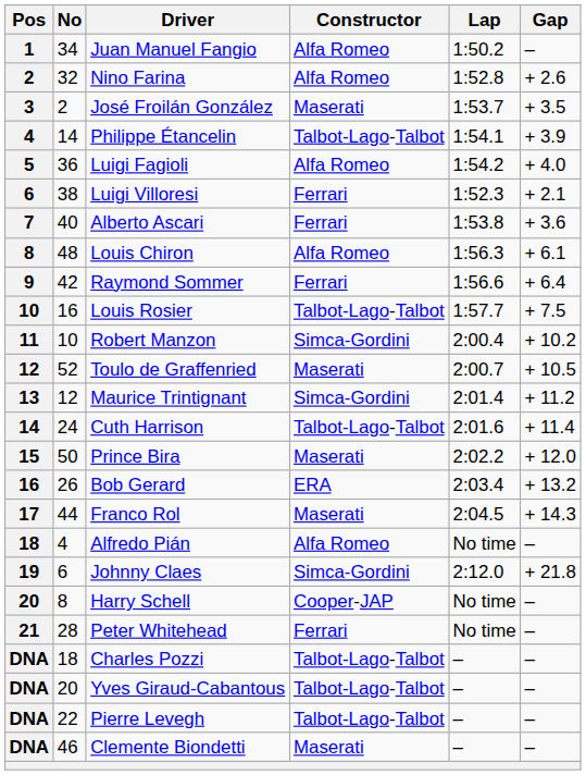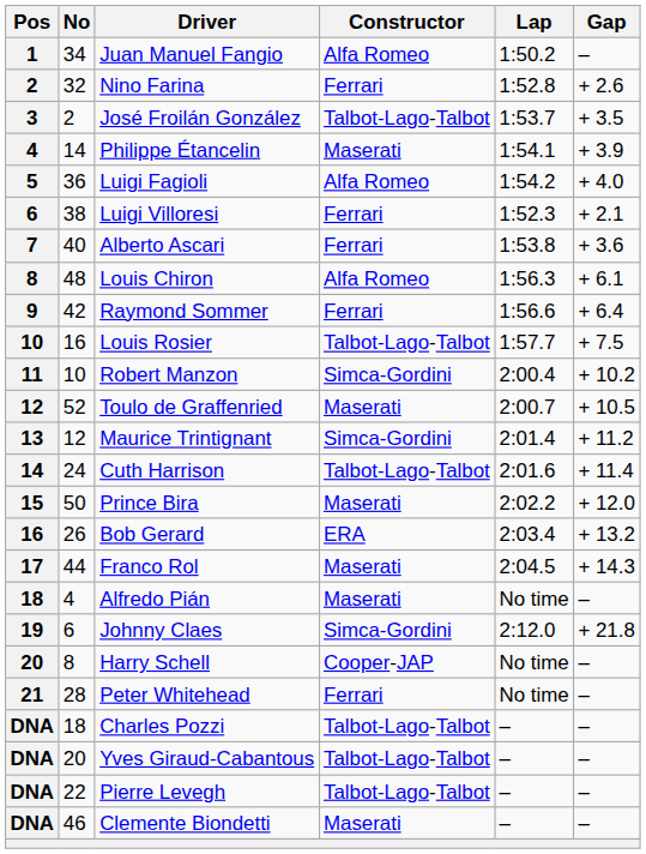Nino Farina | Constructor: Alfa Romeo -> Ferrari
José Froilán González | Constructor: Maserati -> Talbot-Lago-Talbot
Philippe Étancelin | Constructor: Talbot-Lago-Talbot -> Maserati
Alfredo Pián | Constructor: Alfa Romeo -> Maserati
